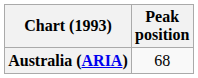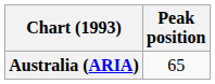Australia (ARIA) | Peak position: 68 -> 65
